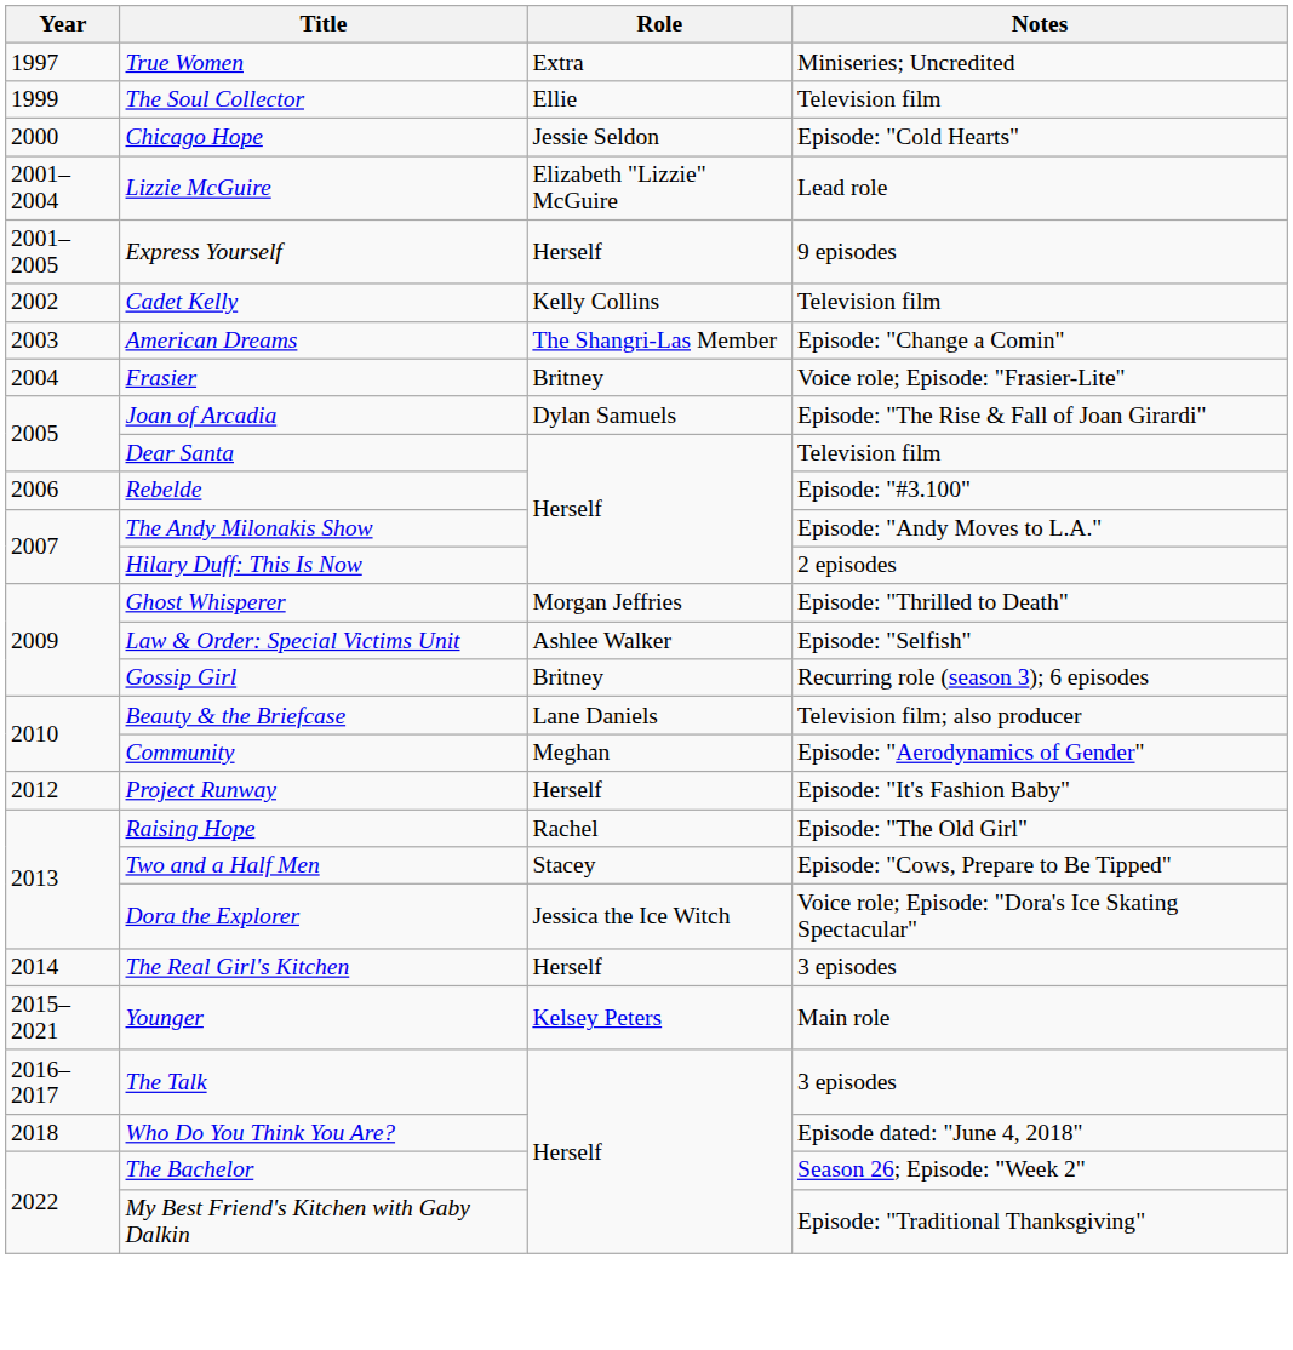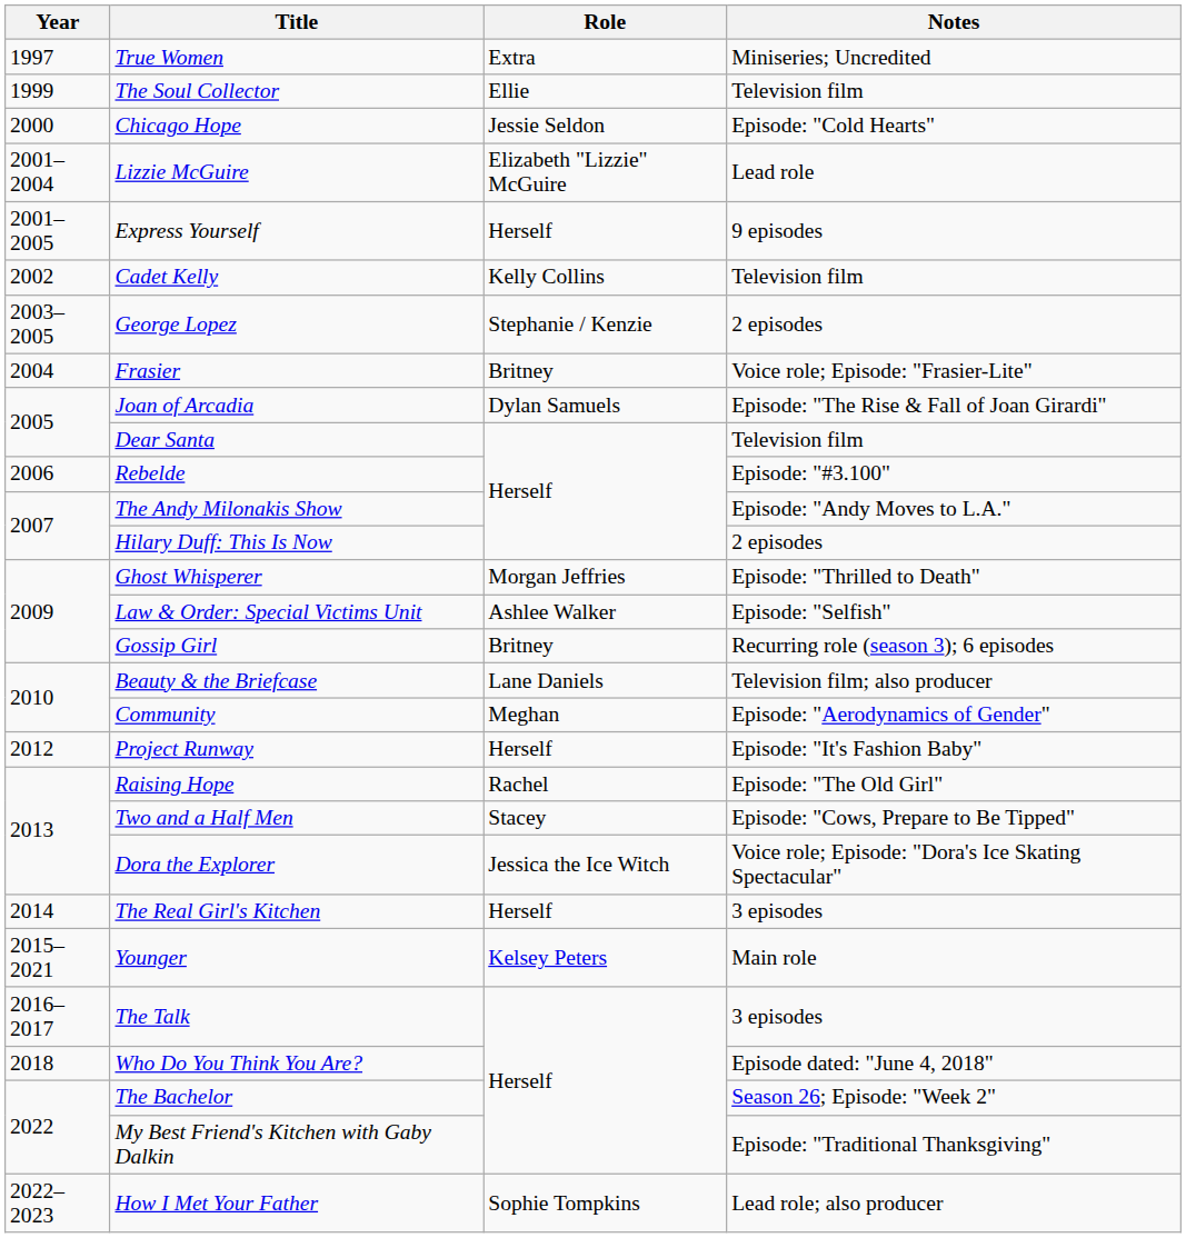+ row: 2003–2005 | George Lopez | Stephanie / Kenzie | 2 episodes
- row: 2003 | American Dreams | The Shangri-Las Member | Episode: "Change a Comin"
+ row: 2022–2023 | How I Met Your Father | Sophie Tompkins | Lead role; also producer
